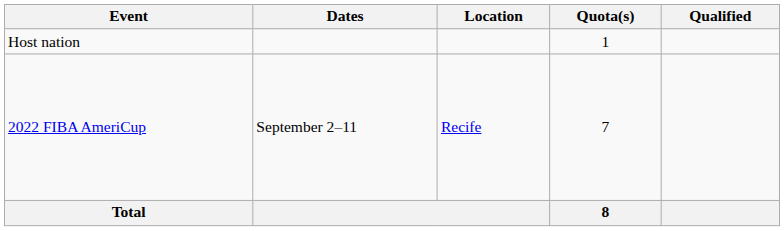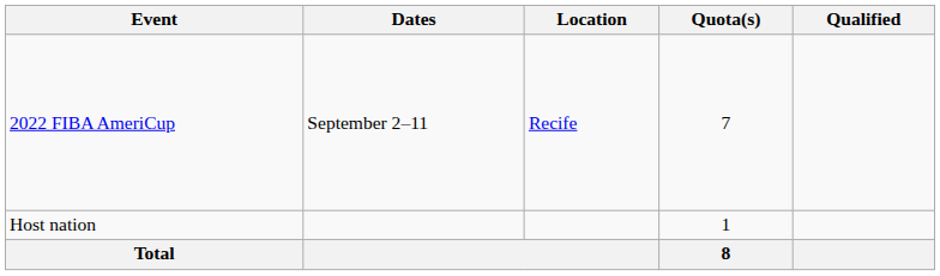rows swapped: Host nation <-> 2022 FIBA AmeriCup
